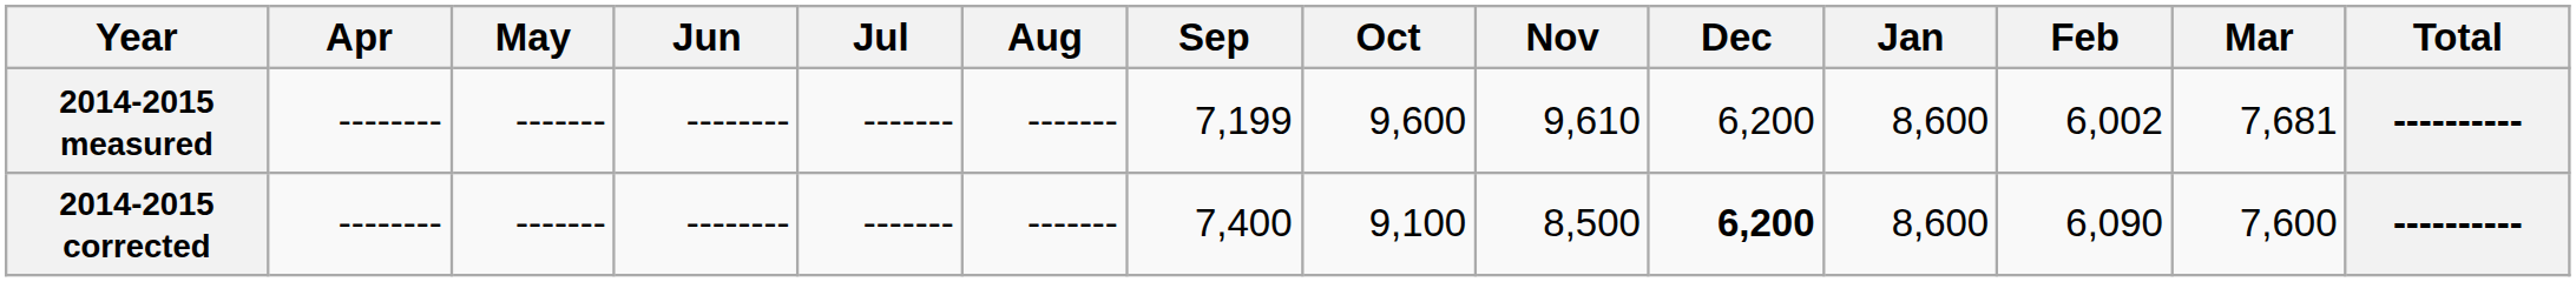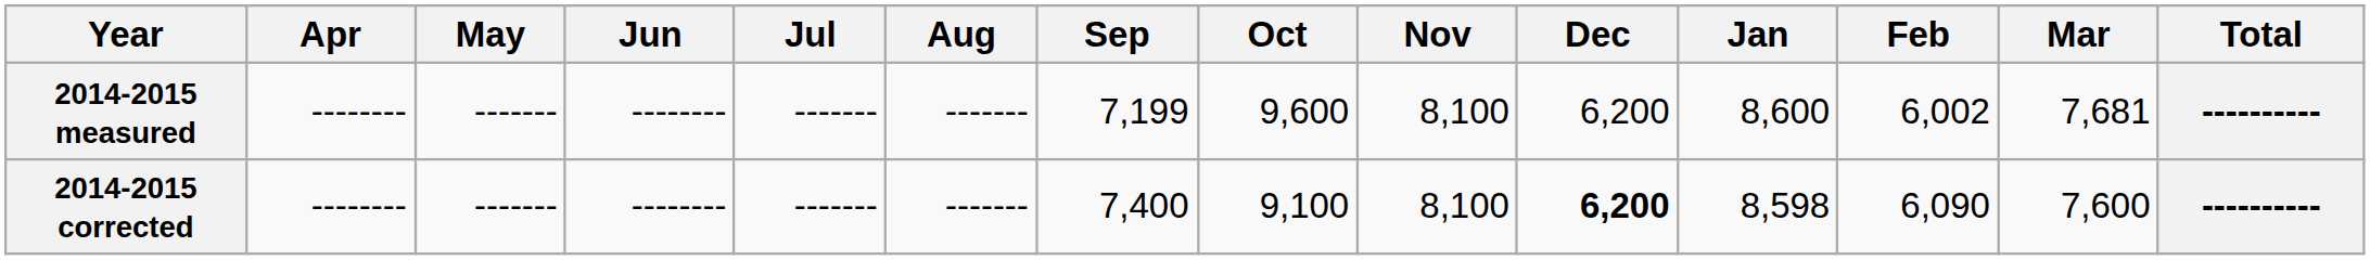2014-2015 measured | Nov: 9,610 -> 8,100
2014-2015 corrected | Nov: 8,500 -> 8,100
2014-2015 corrected | Jan: 8,600 -> 8,598
